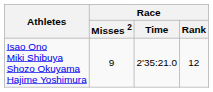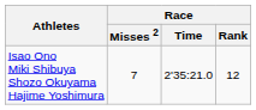Isao Ono Miki Shibuya Shozo Okuyama Hajime Yoshimura | Race / Misses 2: 9 -> 7
